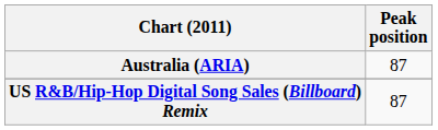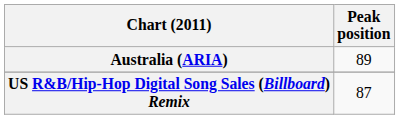Australia (ARIA) | Peak position: 87 -> 89
